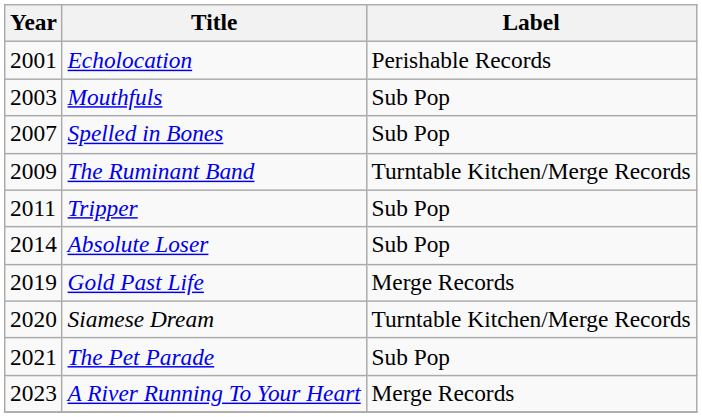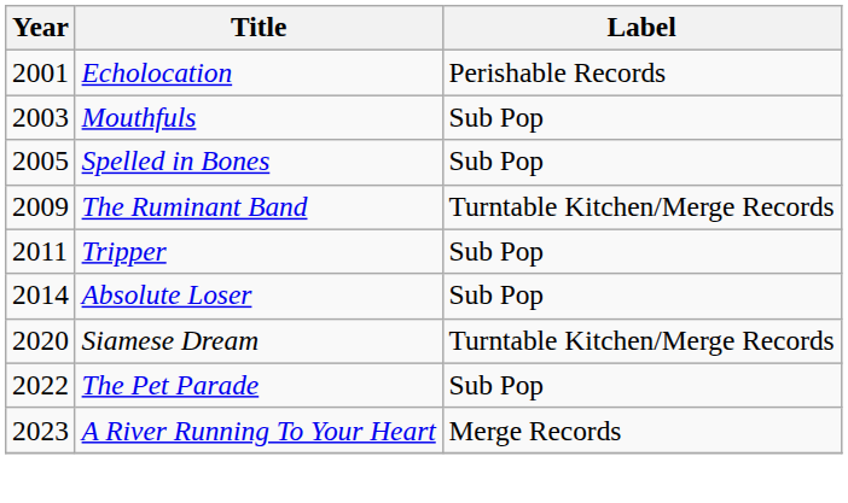Spelled in Bones | Year: 2007 -> 2005
- row: 2019 | Gold Past Life | Merge Records
The Pet Parade | Year: 2021 -> 2022
